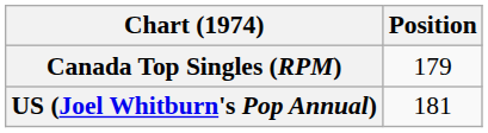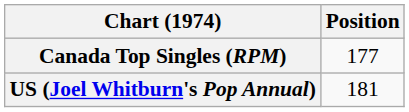Canada Top Singles (RPM) | Position: 179 -> 177
